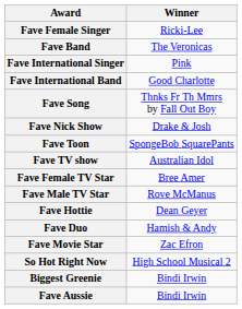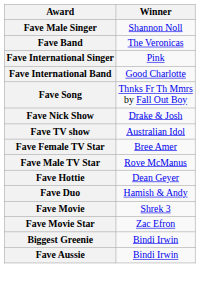- row: Fave Female Singer | Ricki-Lee
+ row: Fave Male Singer | Shannon Noll
- row: Fave Toon | SpongeBob SquarePants
+ row: Fave Movie | Shrek 3
- row: So Hot Right Now | High School Musical 2
